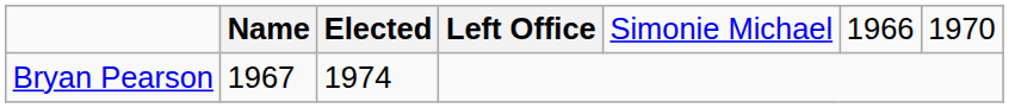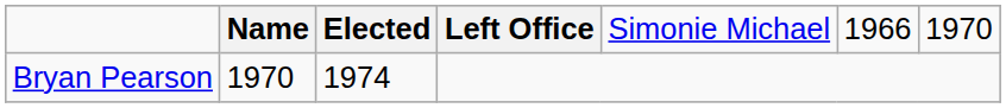Bryan Pearson | column 2: 1967 -> 1970
